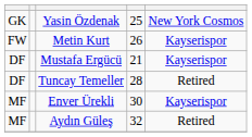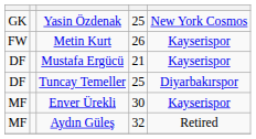Tuncay Temeller | column 4: 28 -> 25
Tuncay Temeller | column 5: Retired -> Diyarbakırspor
